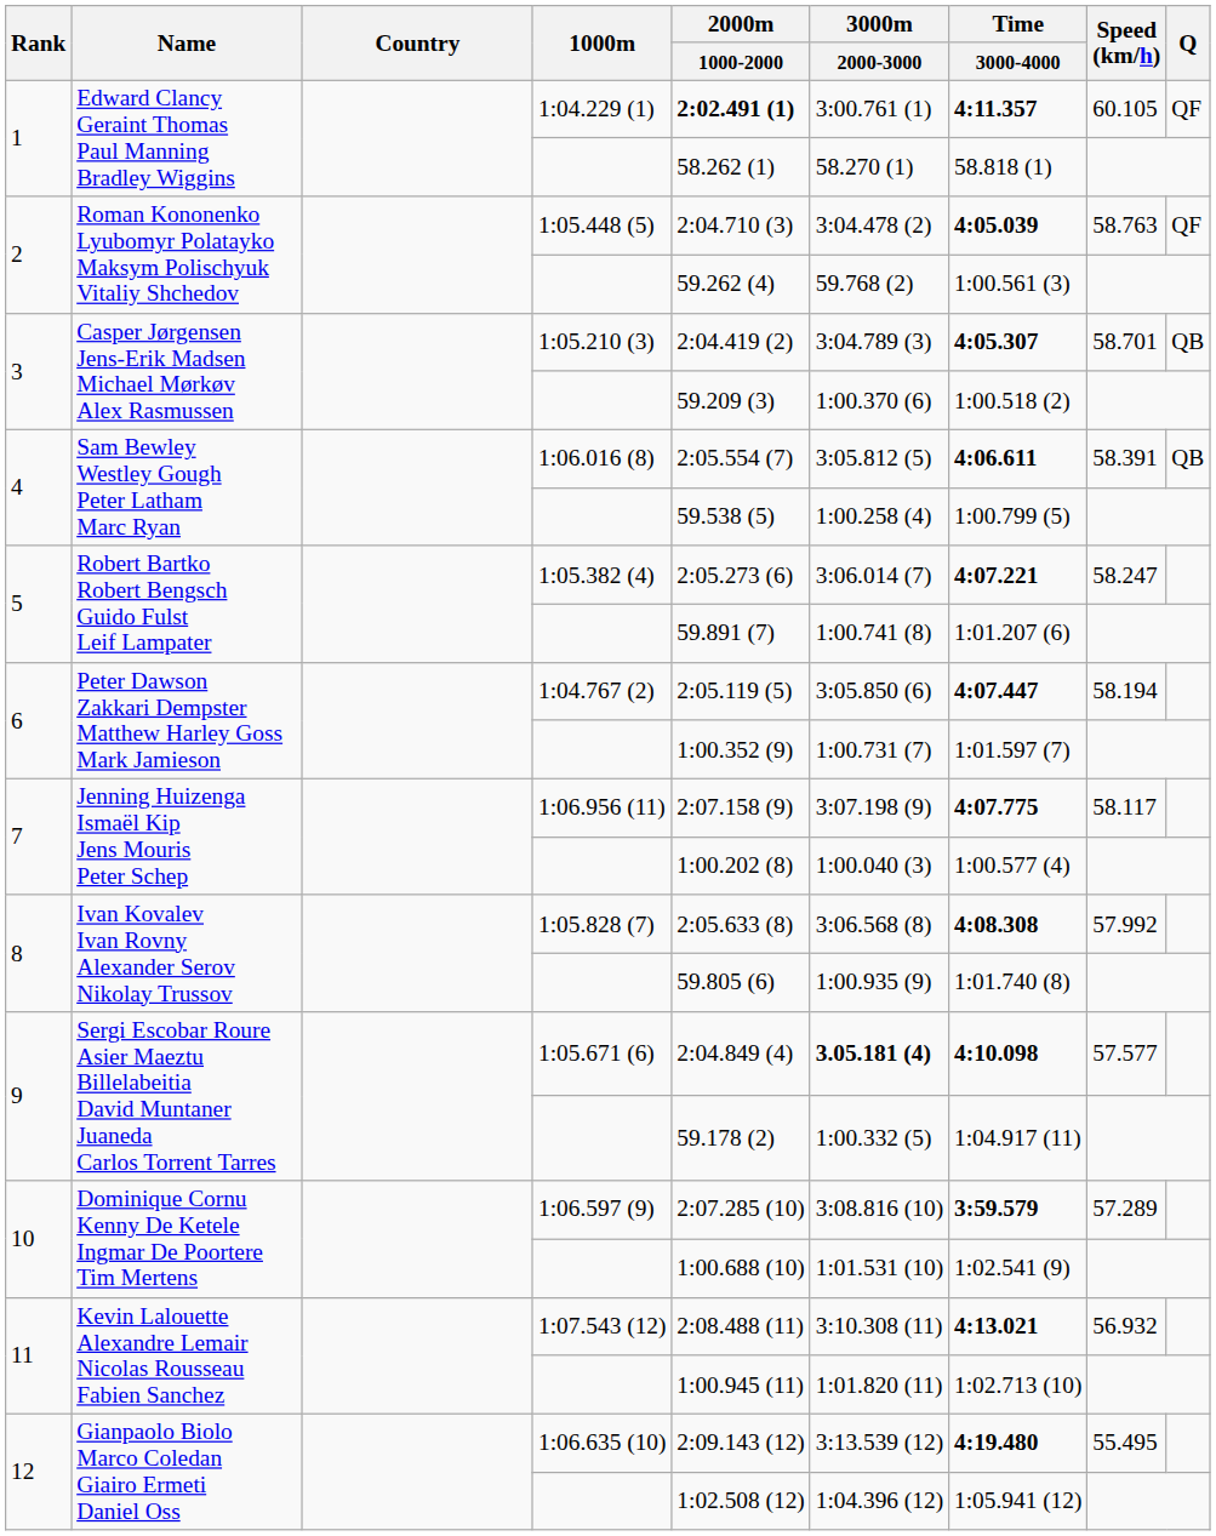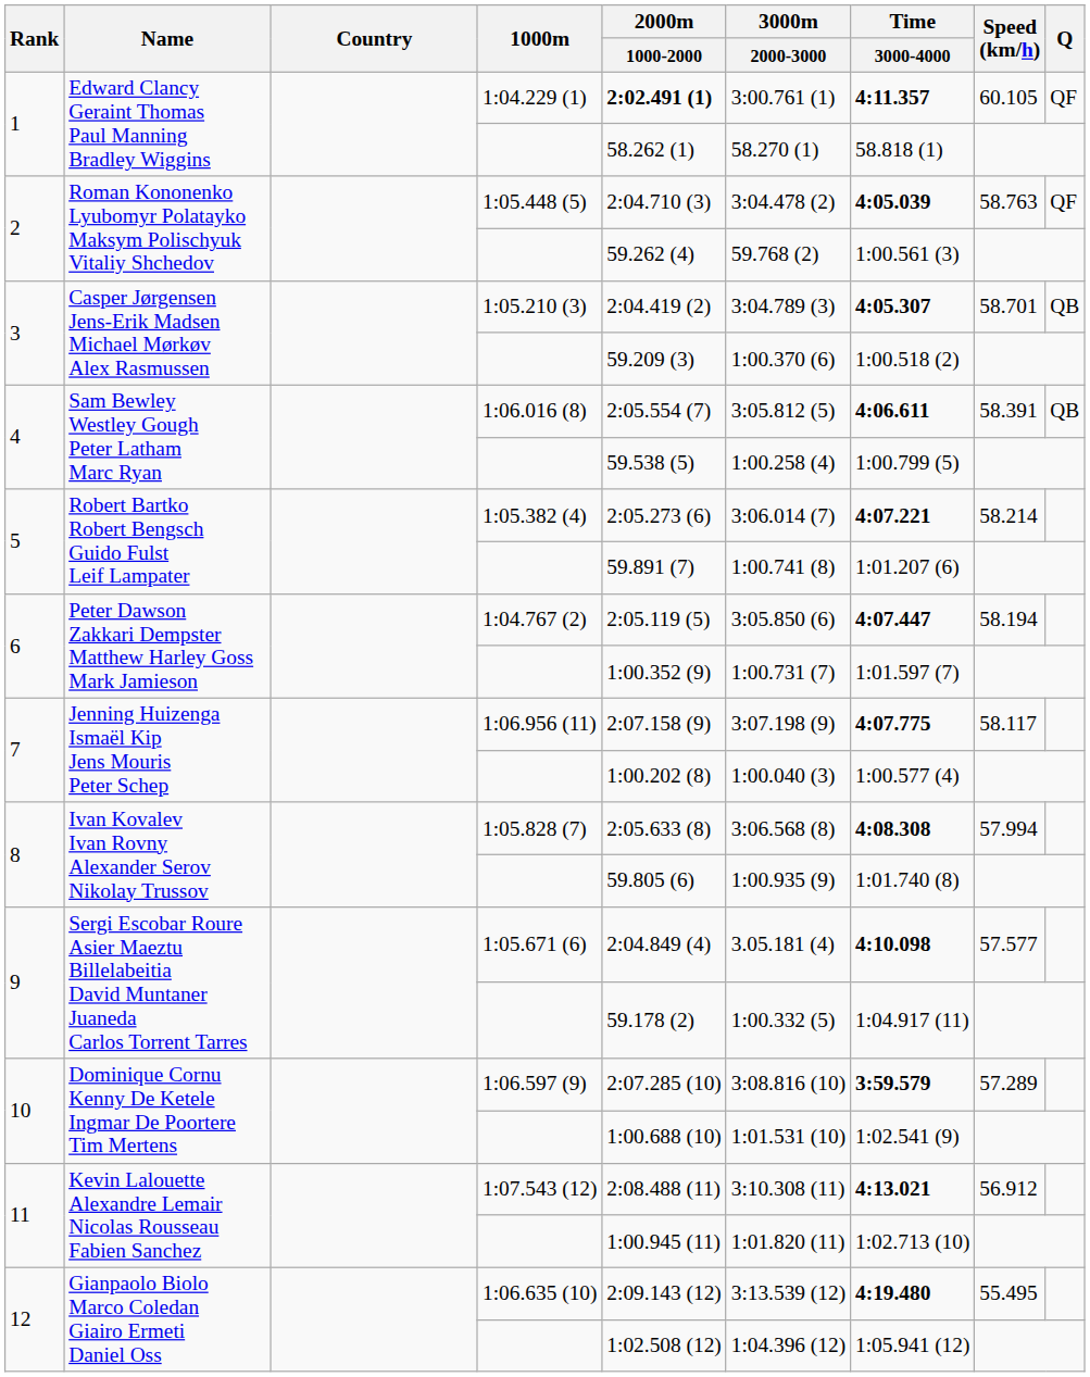1:05.382 (4) | Speed (km/h): 58.247 -> 58.214
1:05.828 (7) | Speed (km/h): 57.992 -> 57.994
1:05.671 (6) | 3000m / 2000-3000: bold -> normal
1:07.543 (12) | Speed (km/h): 56.932 -> 56.912
